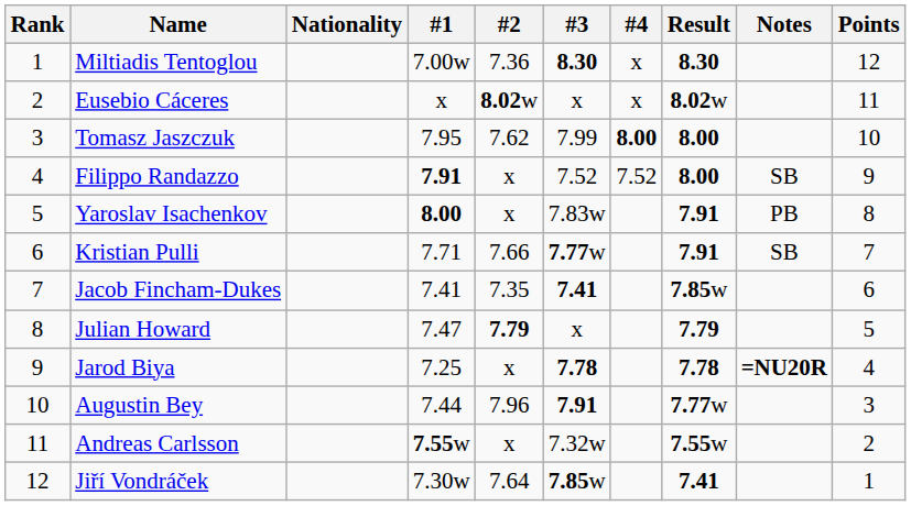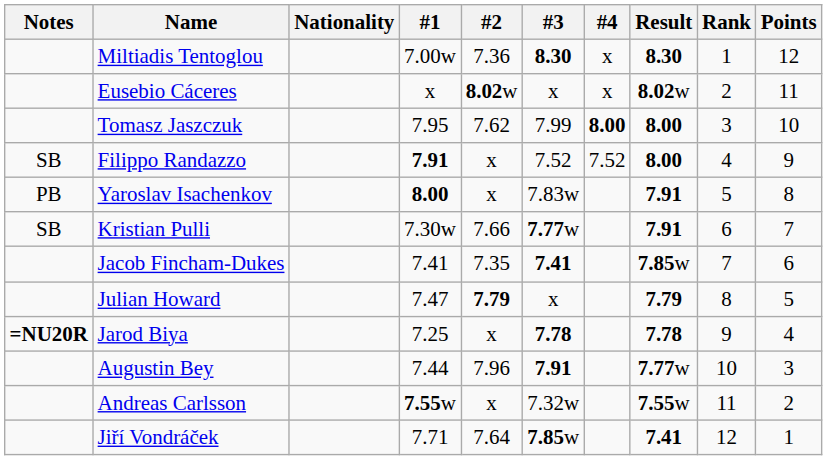columns swapped: Rank <-> Notes
Kristian Pulli | #1: 7.71 -> 7.30w
Jiří Vondráček | #1: 7.30w -> 7.71
